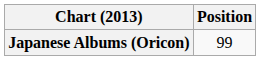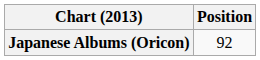Japanese Albums (Oricon) | Position: 99 -> 92
